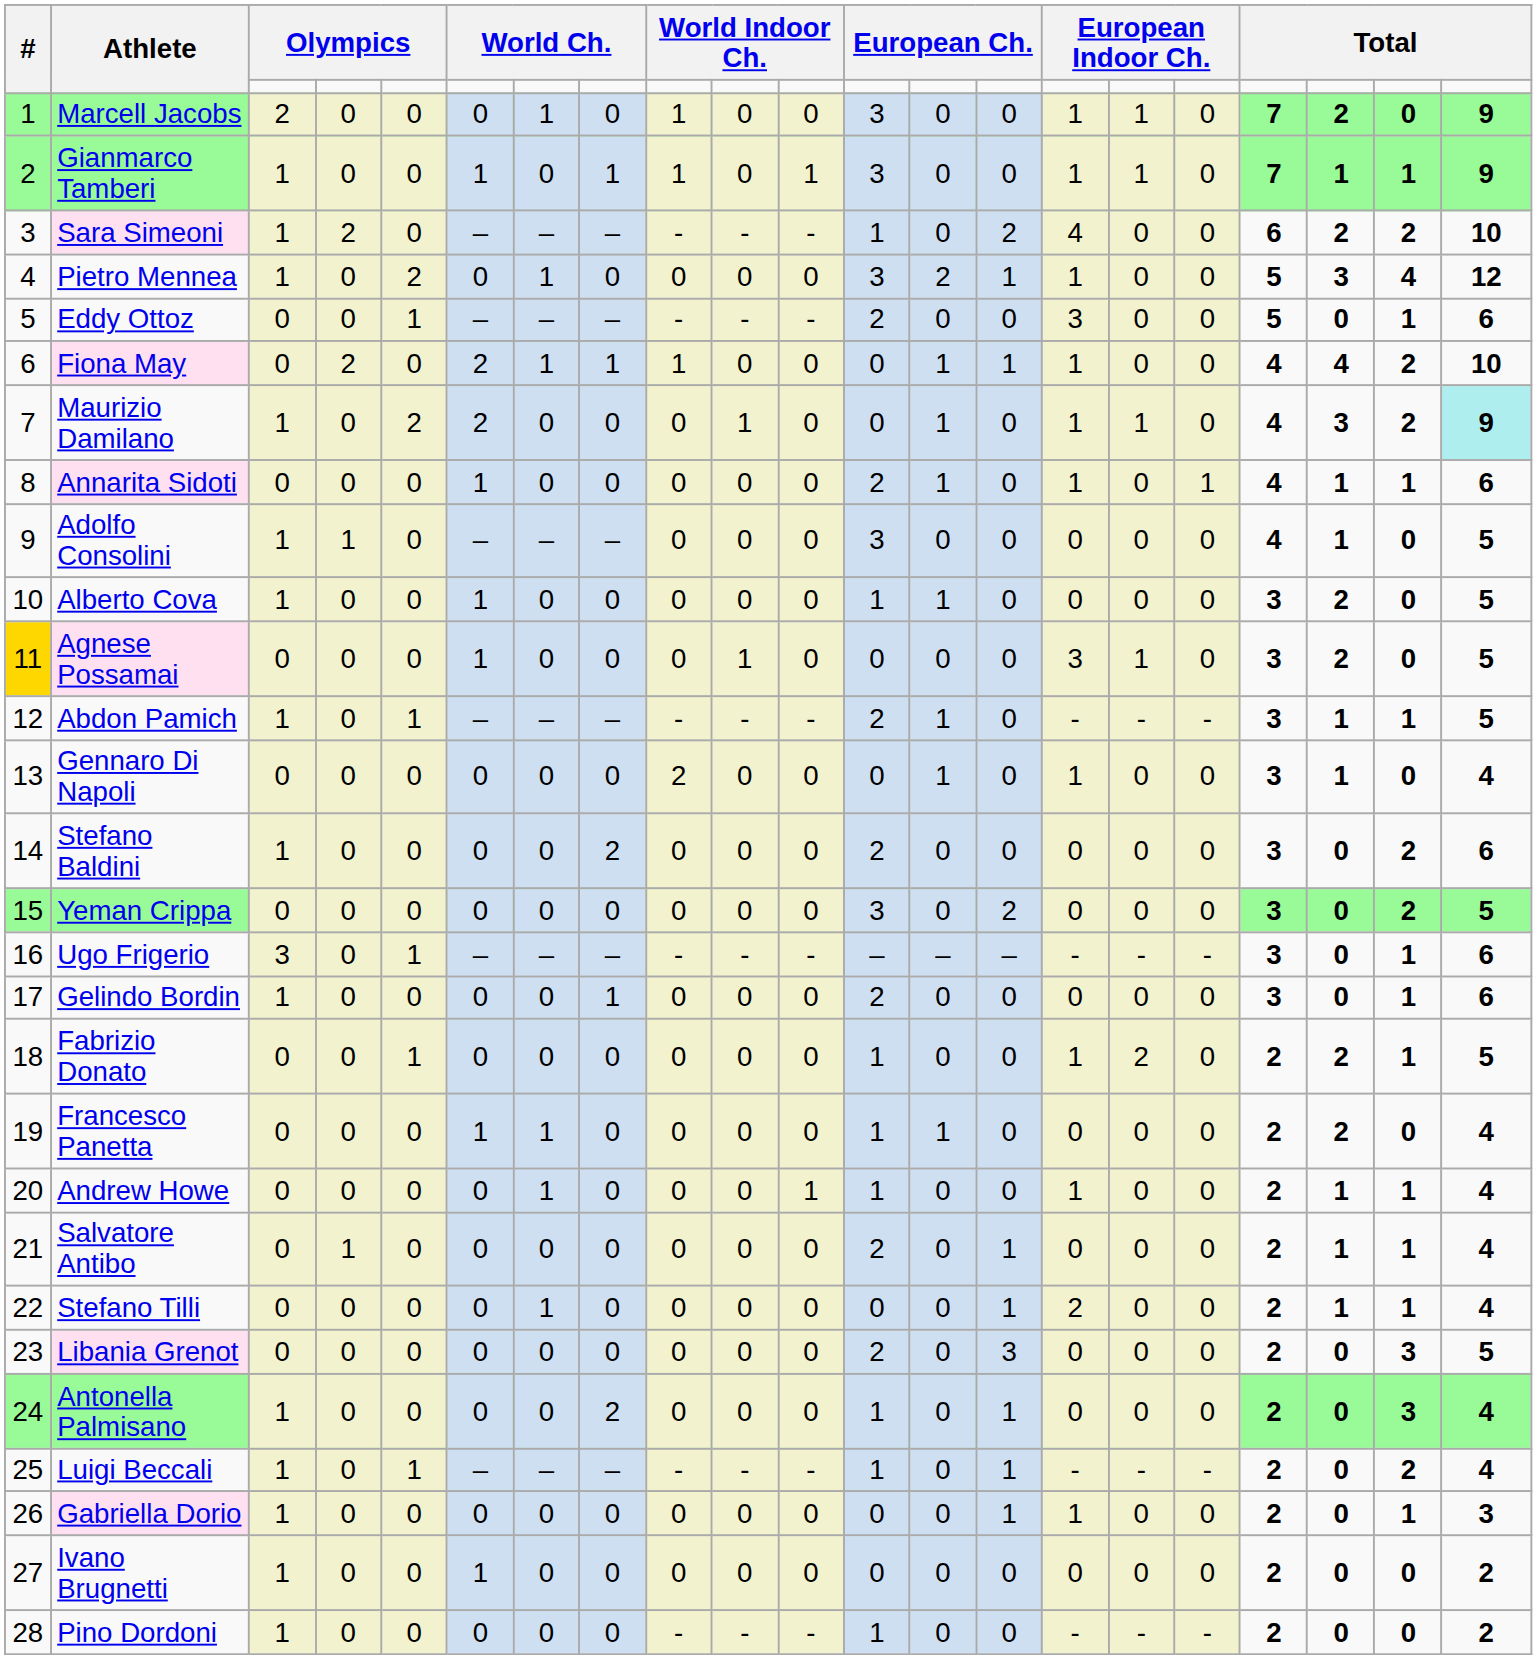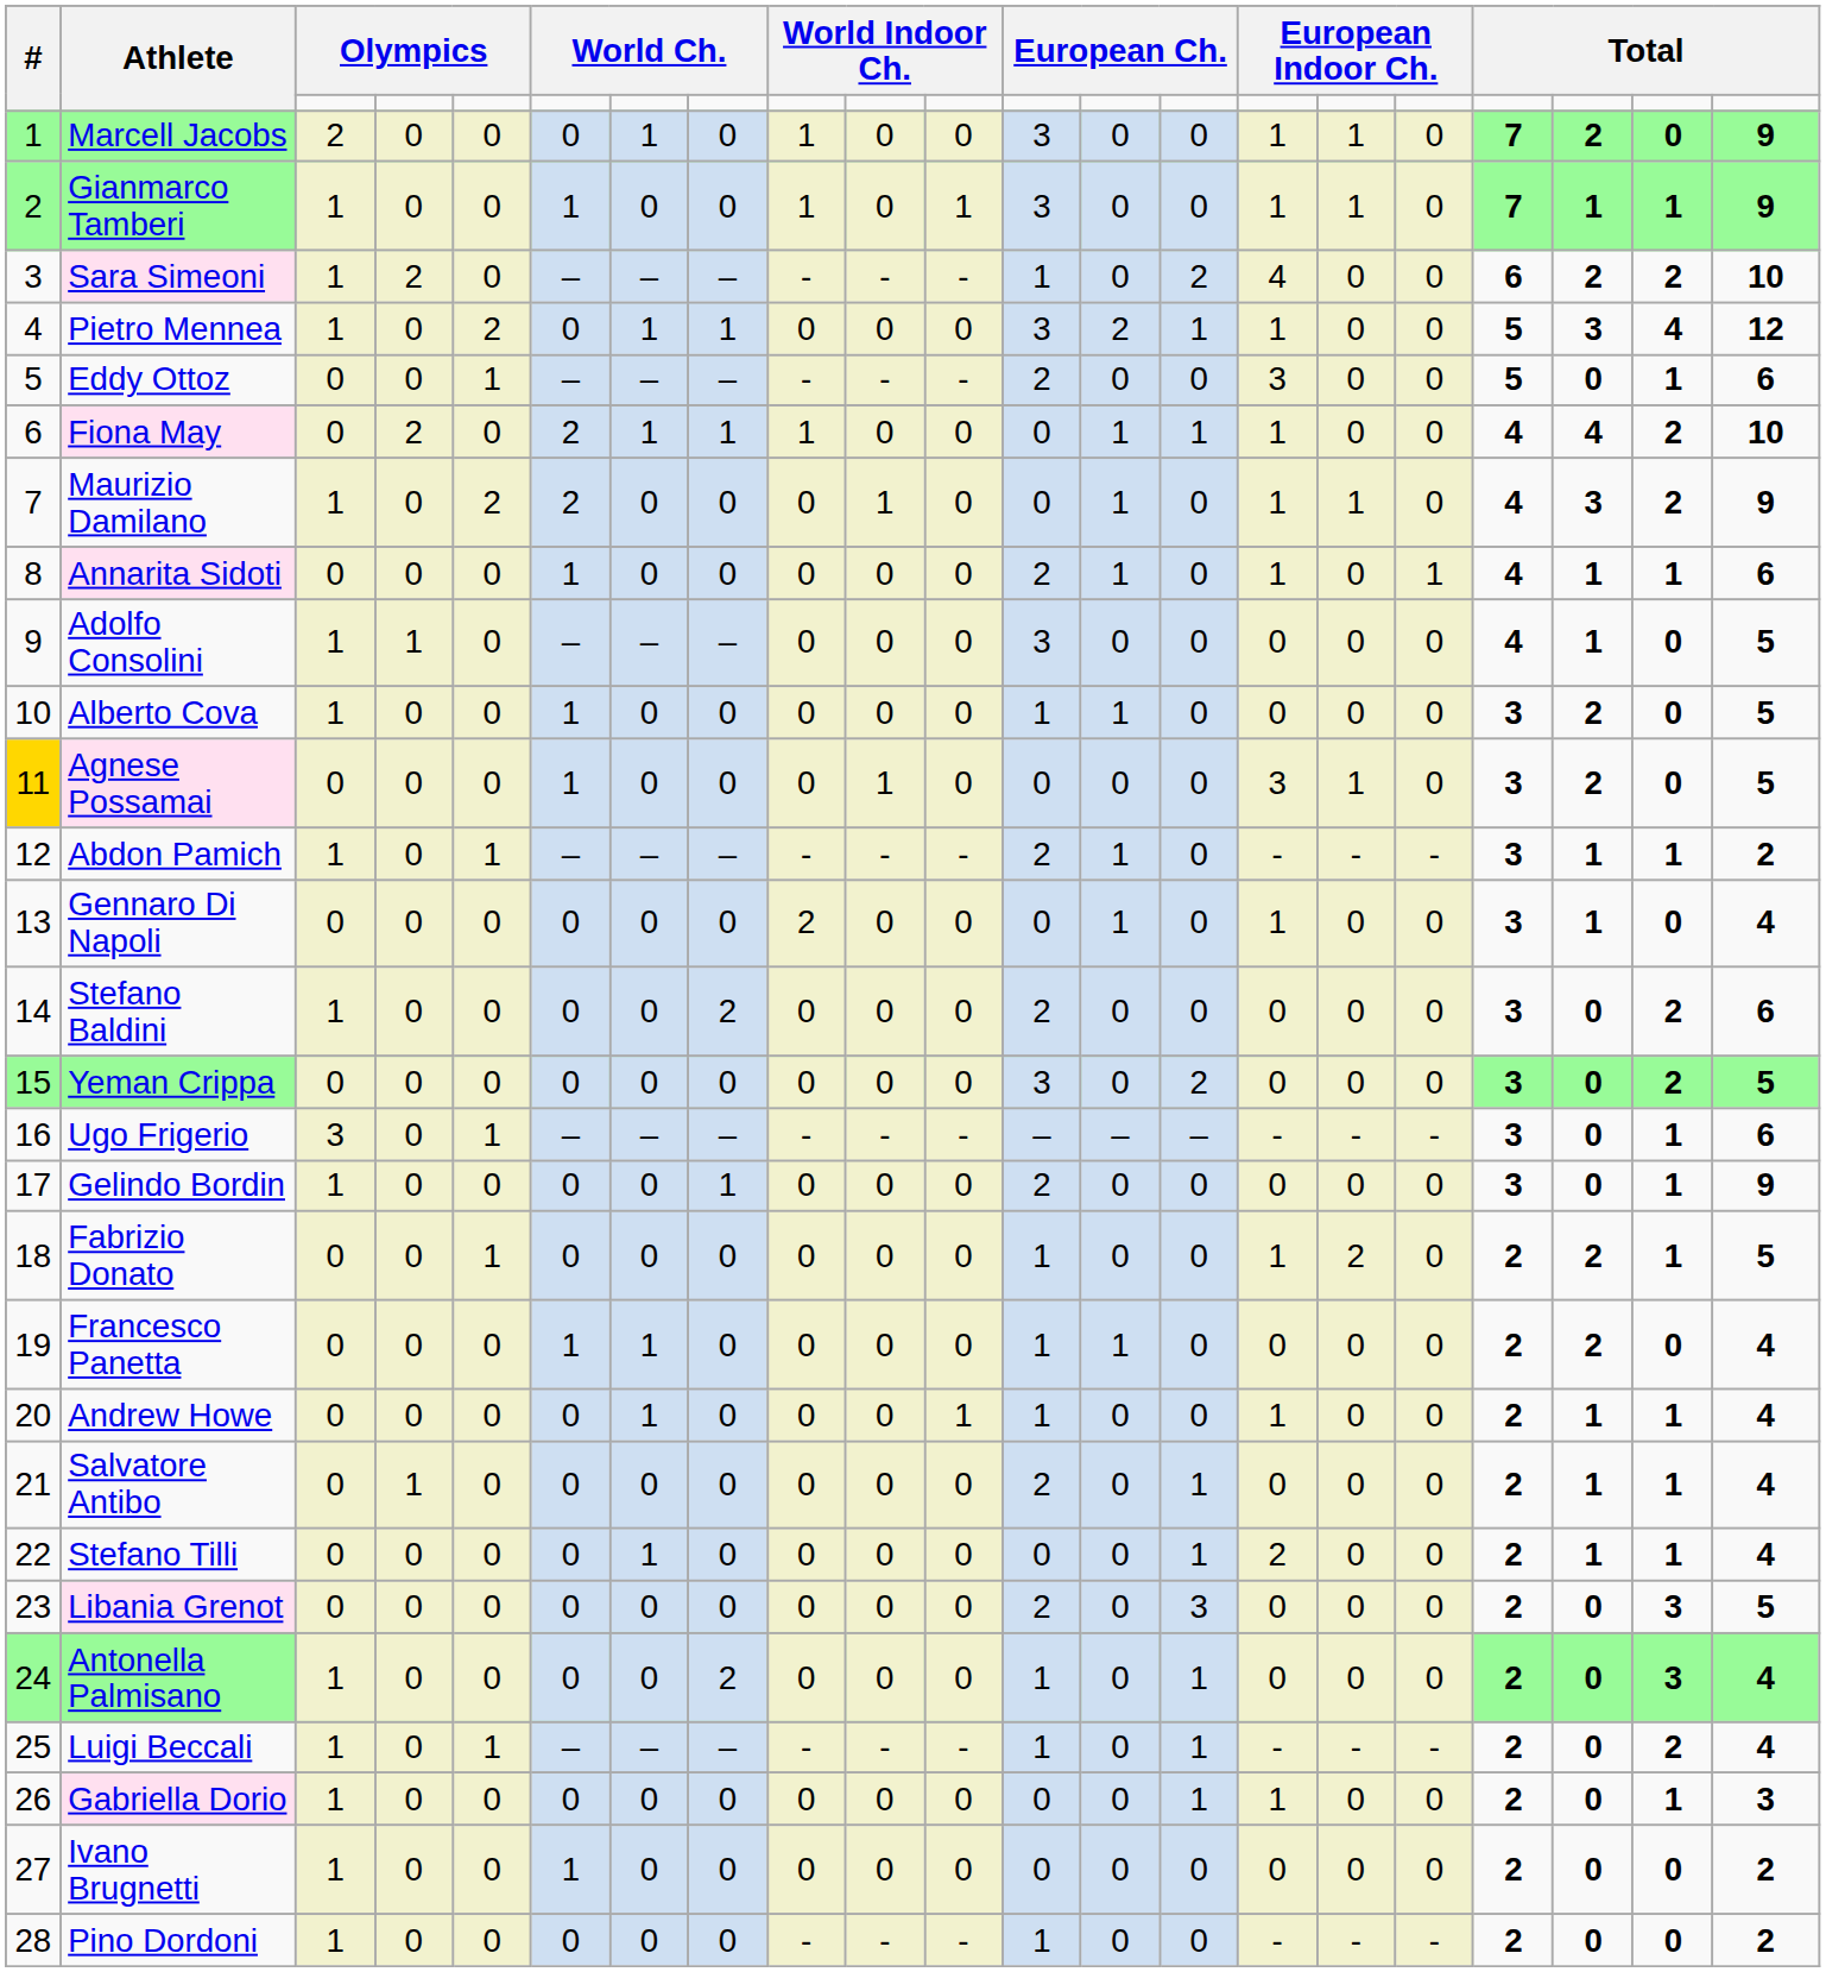Gianmarco Tamberi | column 8: 1 -> 0
Pietro Mennea | column 8: 0 -> 1
Maurizio Damilano | column 21: paleturquoise background -> no background
Abdon Pamich | column 21: 5 -> 2
Gelindo Bordin | column 21: 6 -> 9
